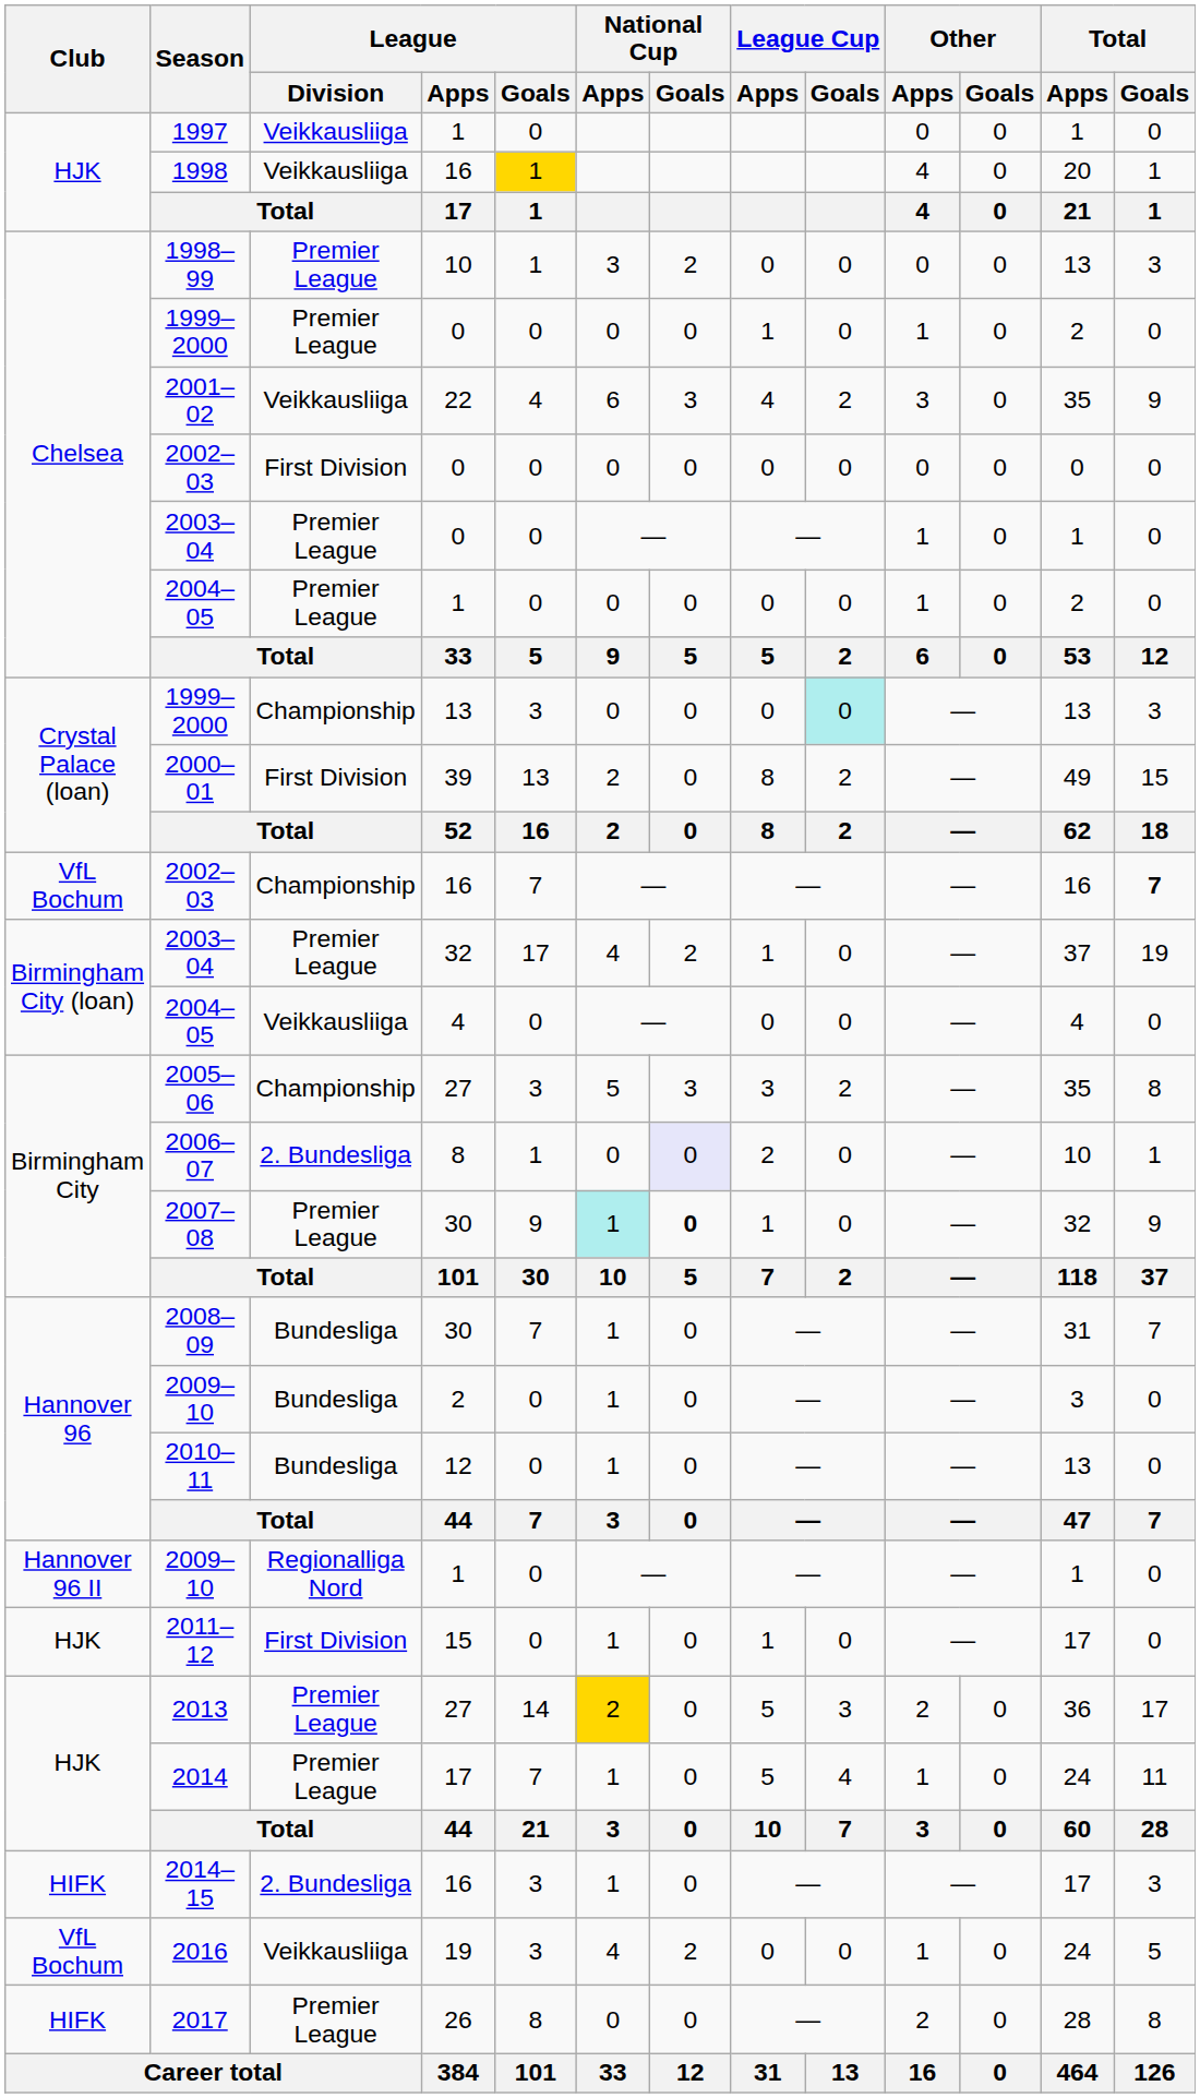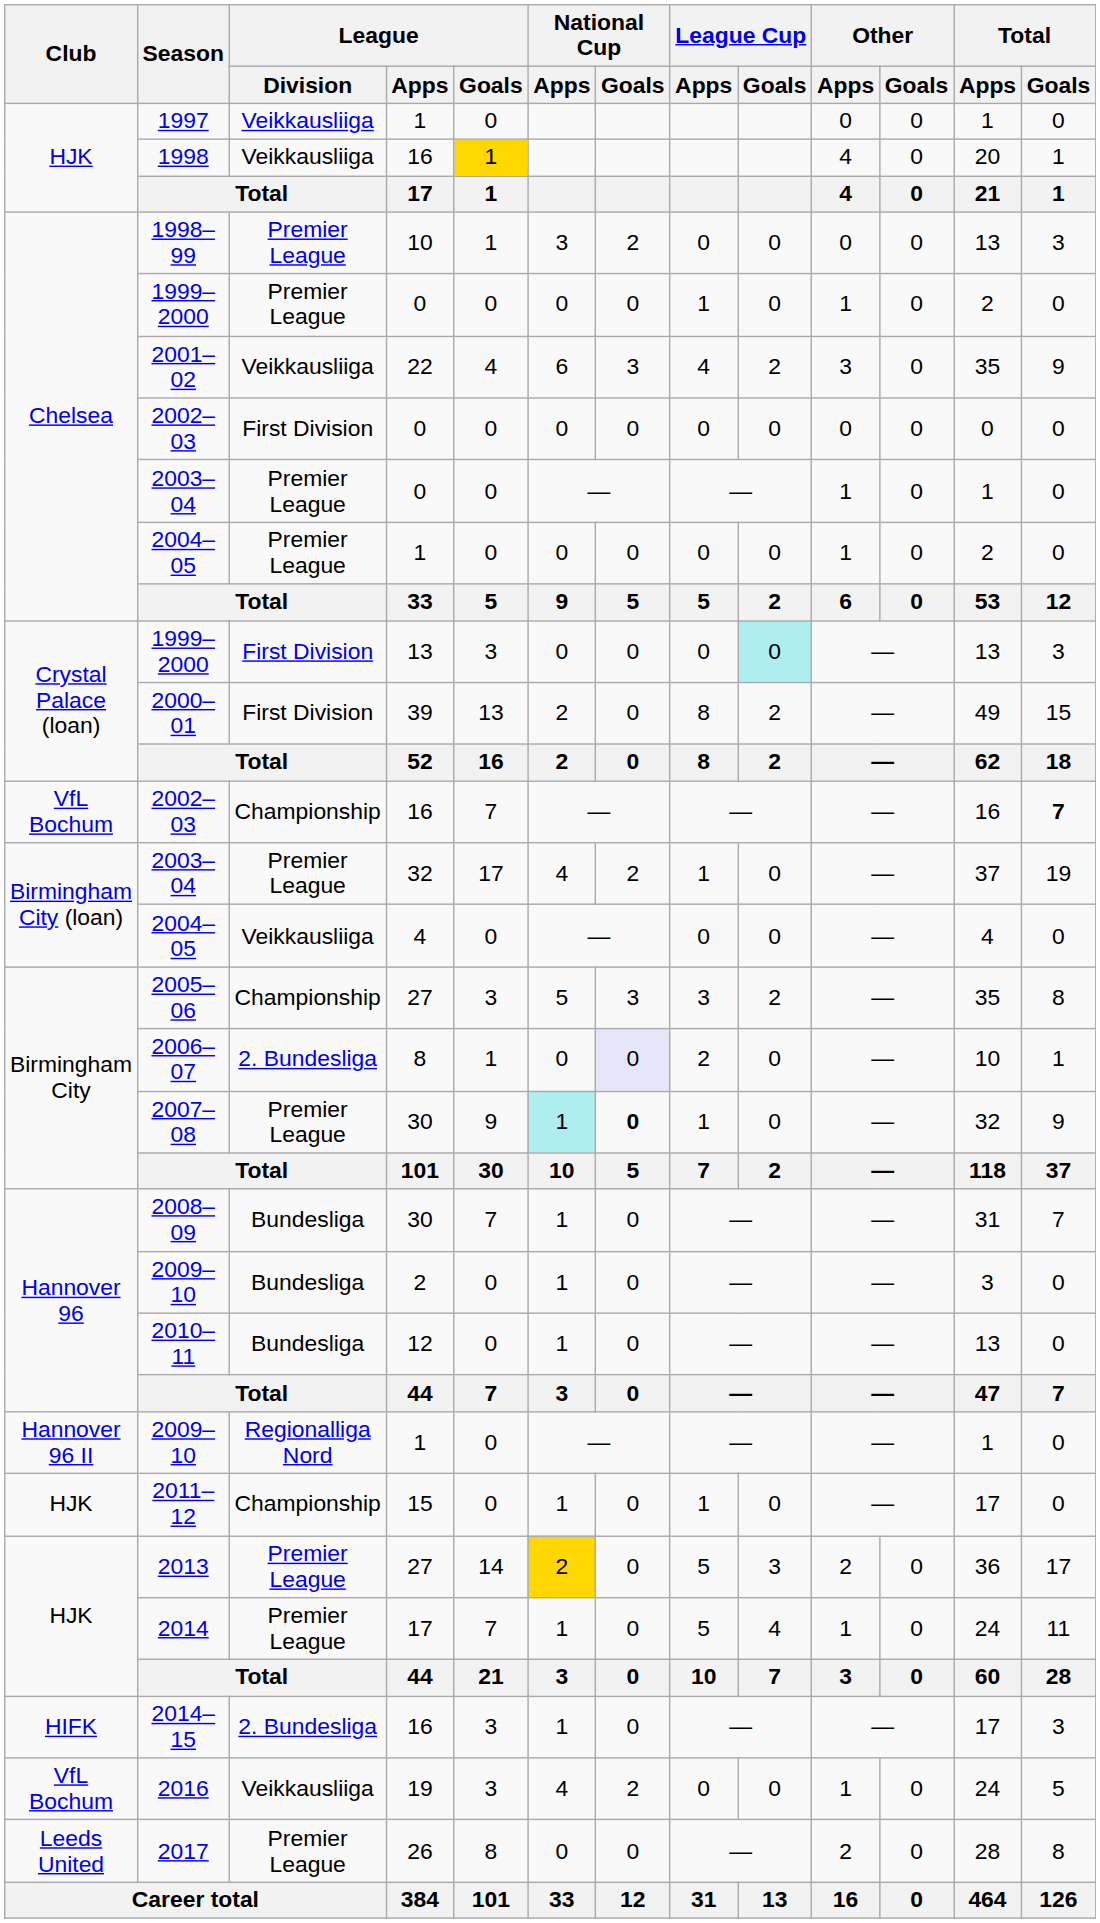1999–2000 / 13 | League / Division: Championship -> First Division
2011–12 | League / Division: First Division -> Championship
2017 | Club: HIFK -> Leeds United
